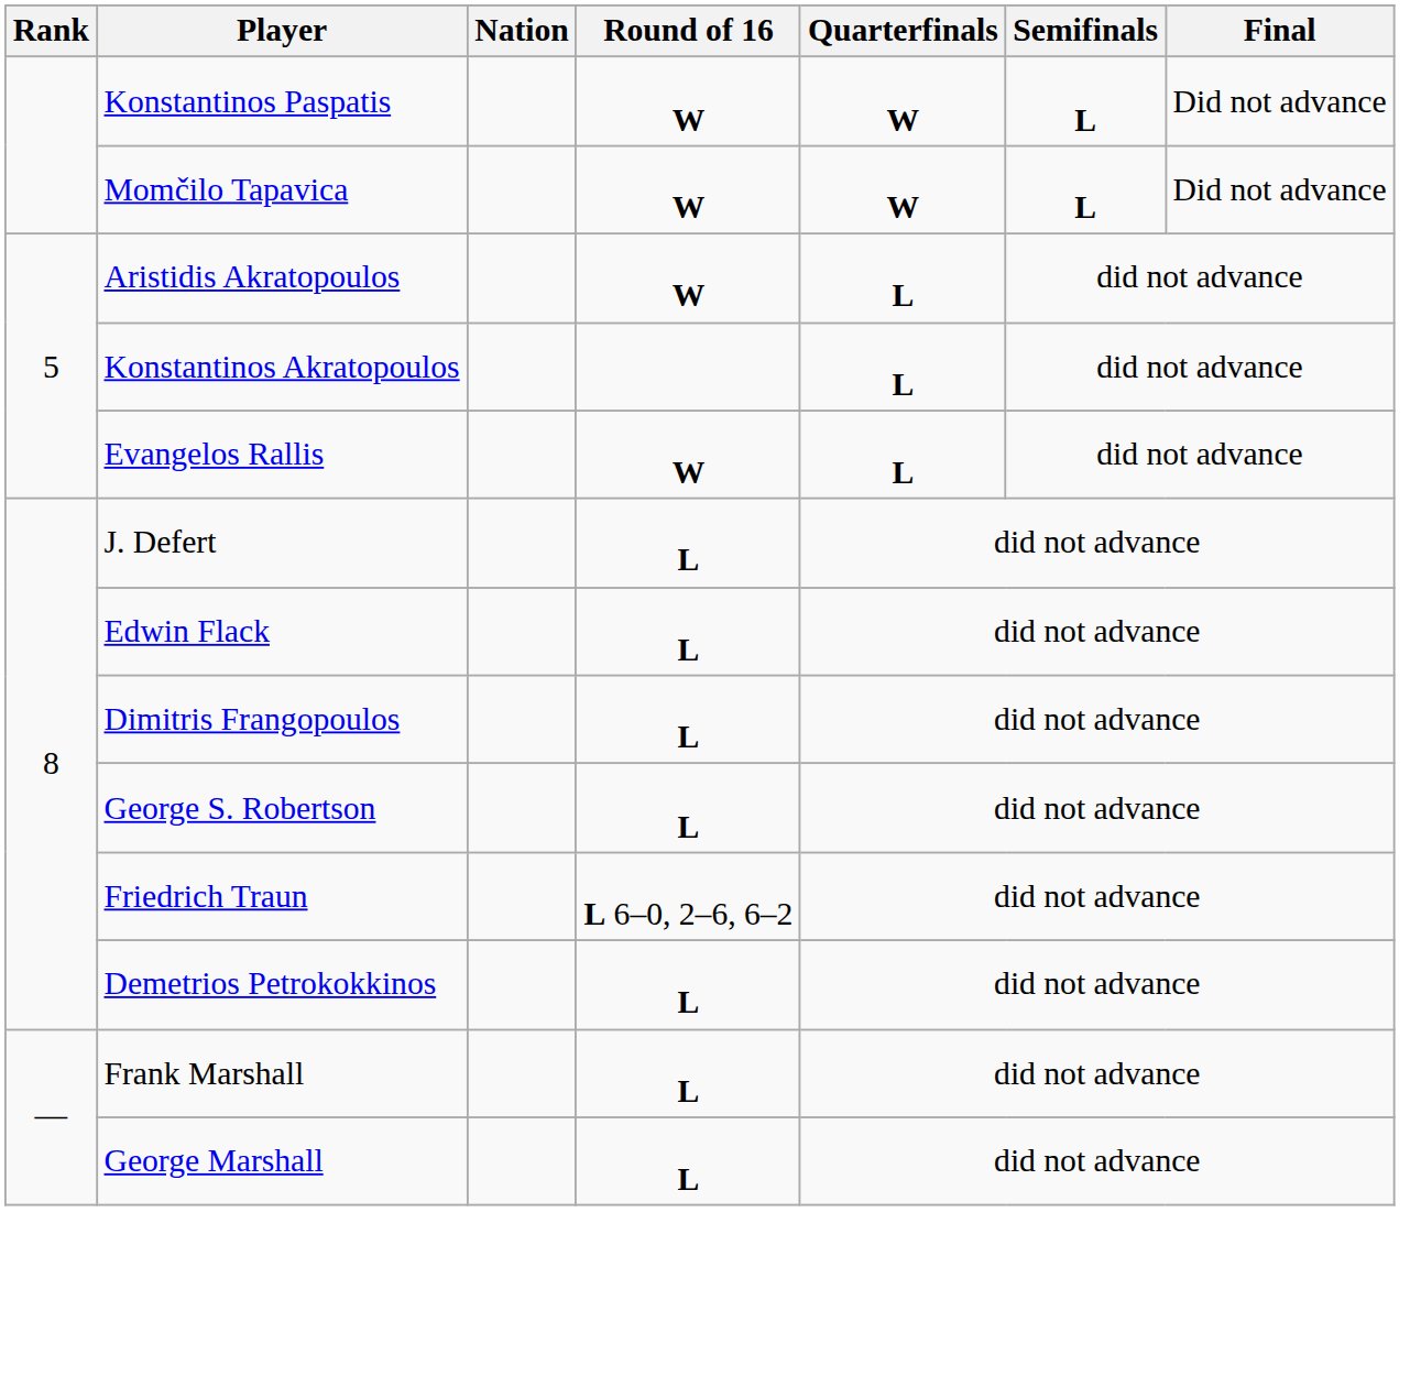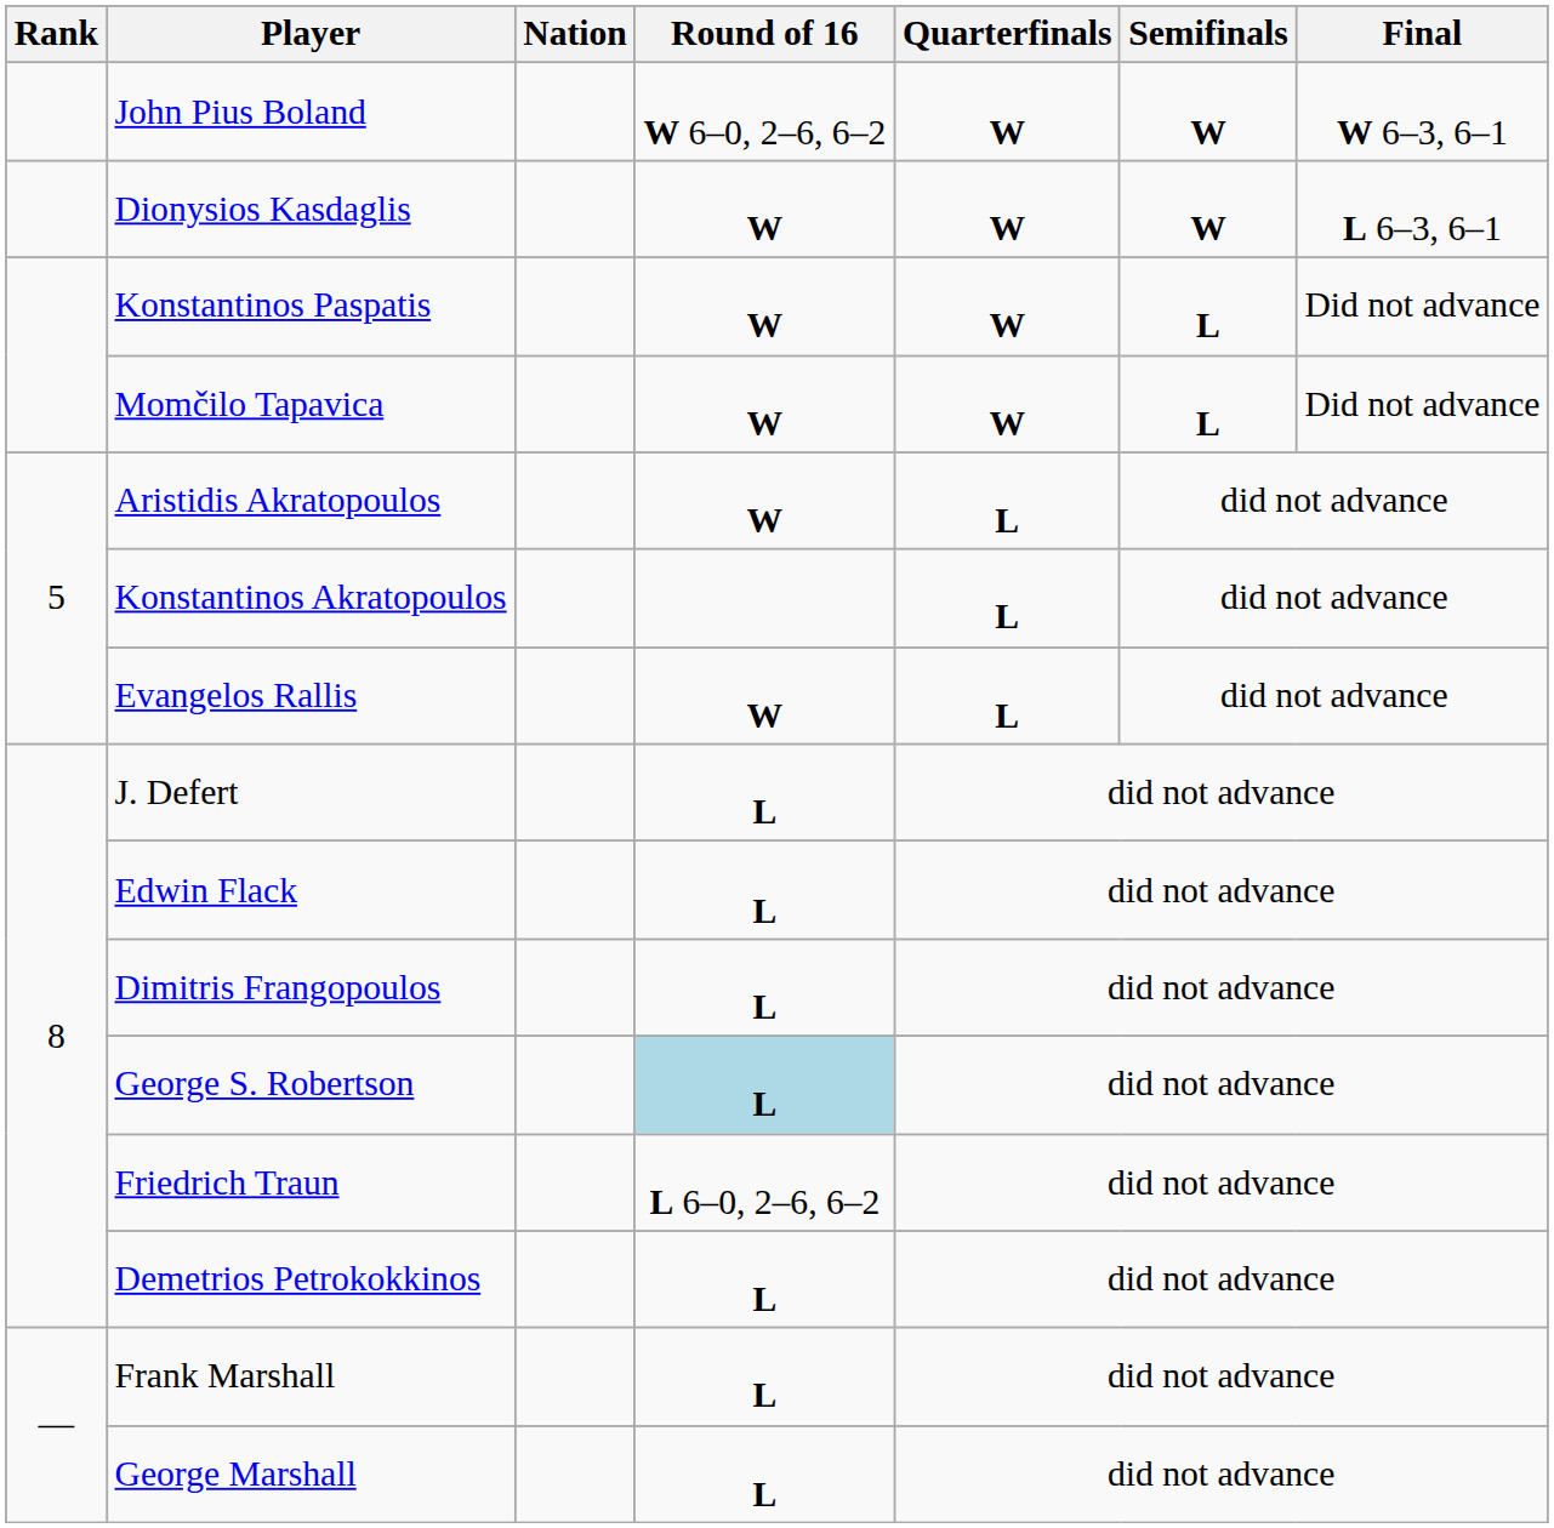+ row: John Pius Boland | W 6–0, 2–6, 6–2 | W | W | W 6–3, 6–1
+ row: Dionysios Kasdaglis | W | W | W | L 6–3, 6–1
George S. Robertson | Round of 16: no background -> lightblue background
